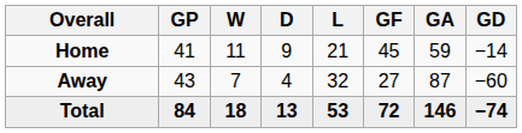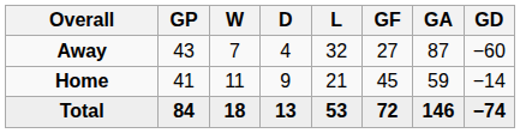rows swapped: Home <-> Away
